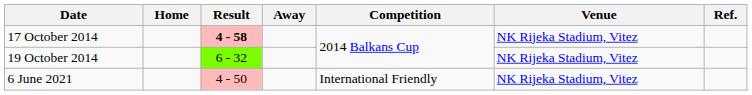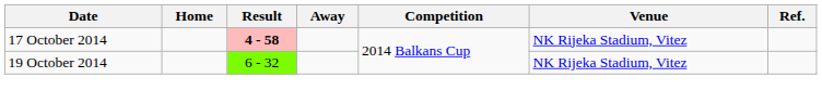- row: 6 June 2021 | 4 - 50 | International Friendly | NK Rijeka Stadium, Vitez
